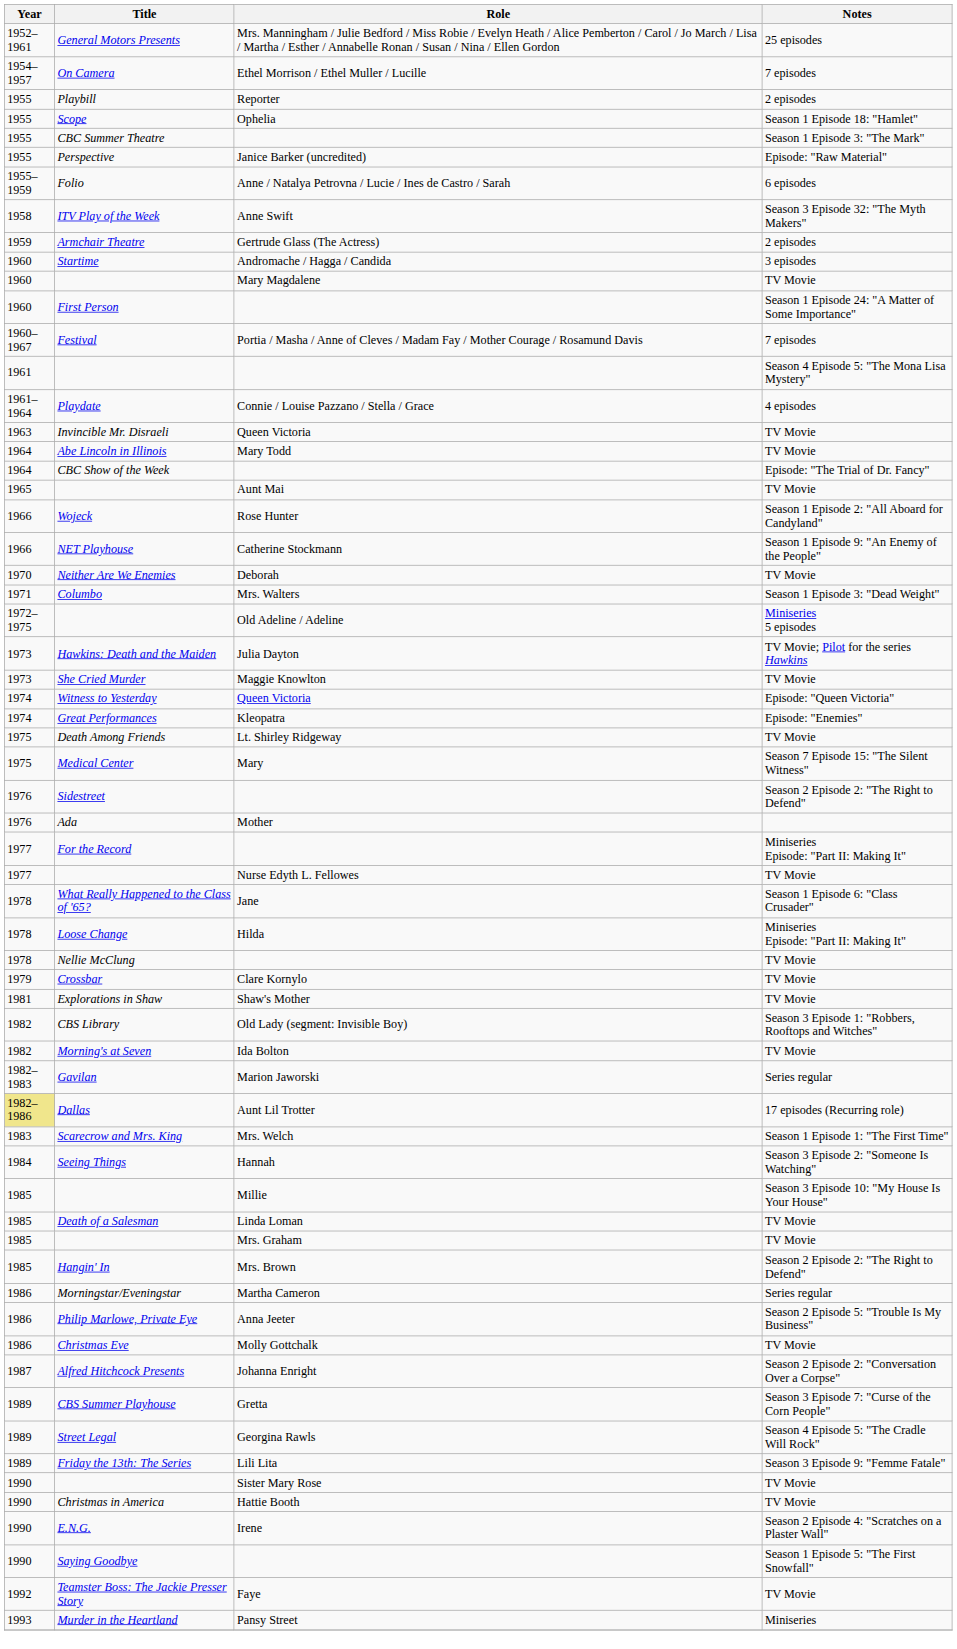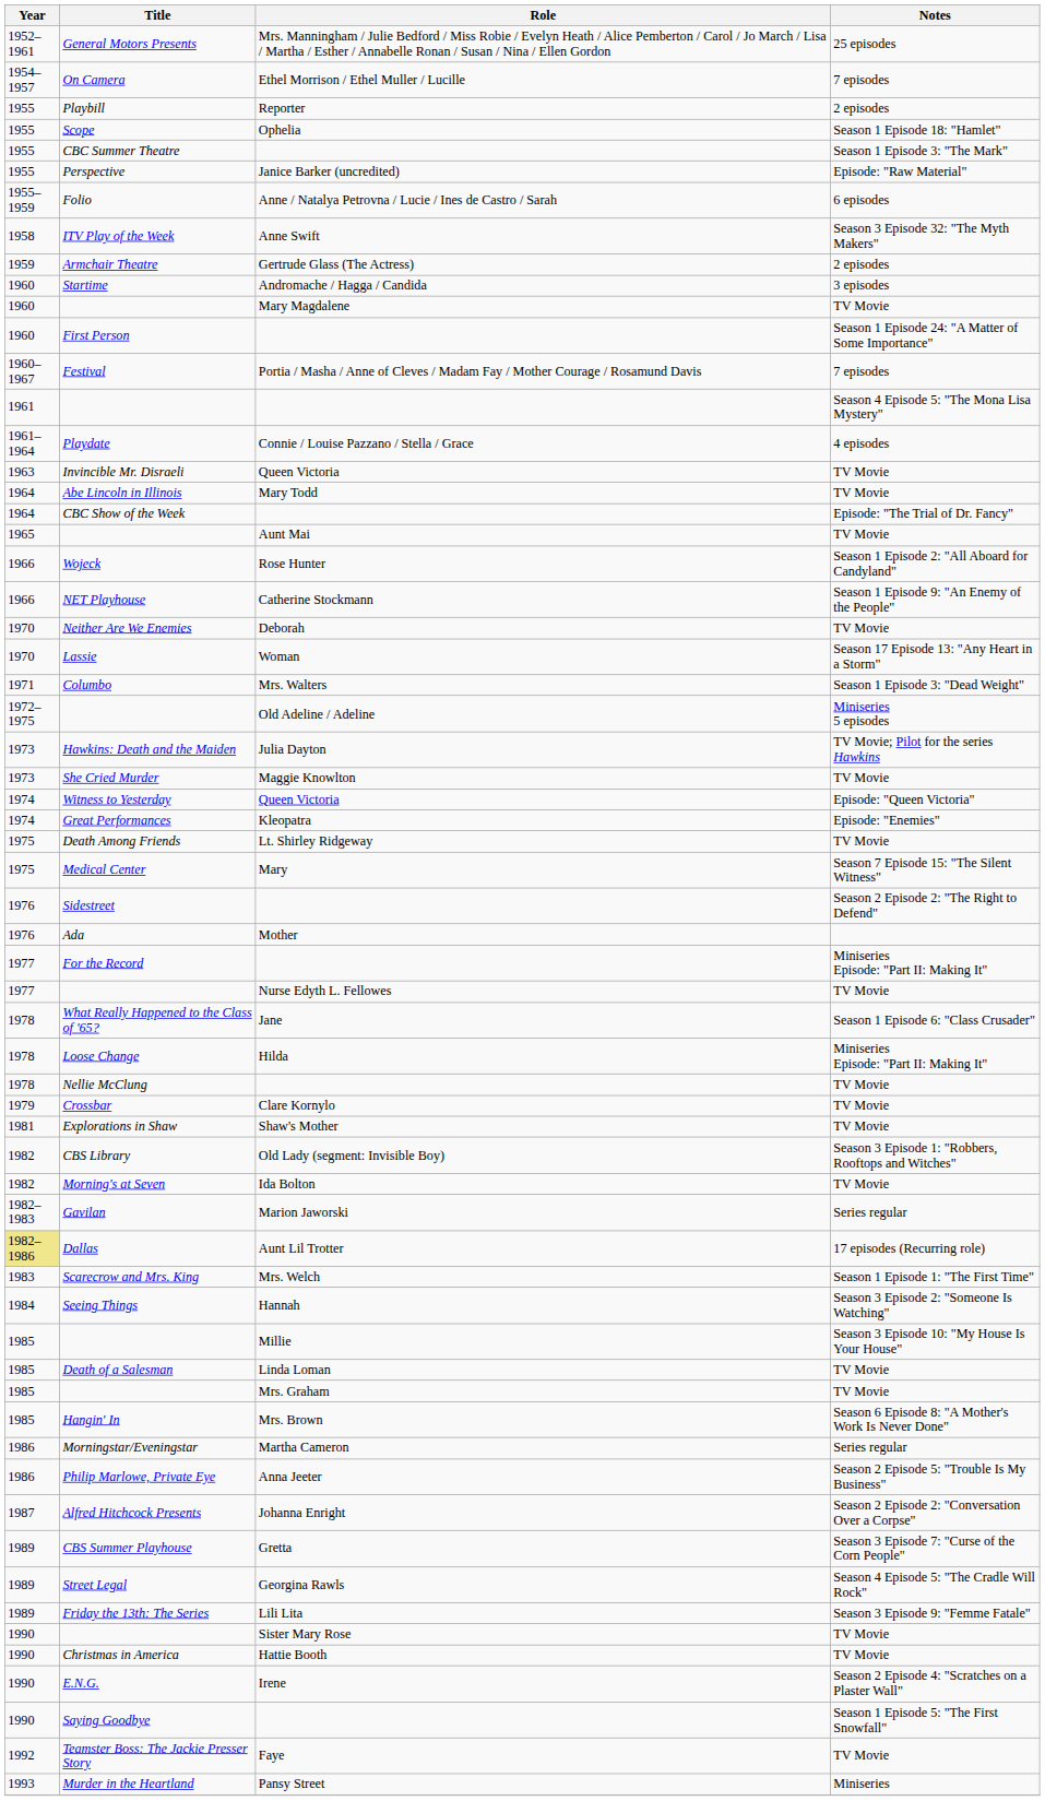+ row: 1970 | Lassie | Woman | Season 17 Episode 13: "Any Heart in a Storm"
Hangin' In | Notes: Season 2 Episode 2: "The Right to Defend" -> Season 6 Episode 8: "A Mother's Work Is Never Done"
- row: 1986 | Christmas Eve | Molly Gottchalk | TV Movie
